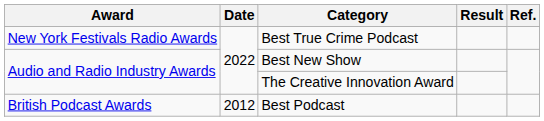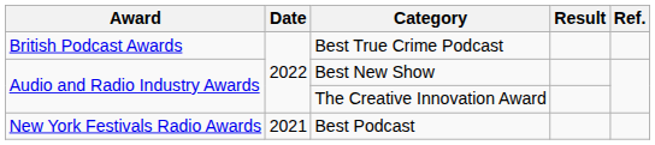Best True Crime Podcast | Award: New York Festivals Radio Awards -> British Podcast Awards
Best Podcast | Award: British Podcast Awards -> New York Festivals Radio Awards
Best Podcast | Date: 2012 -> 2021
